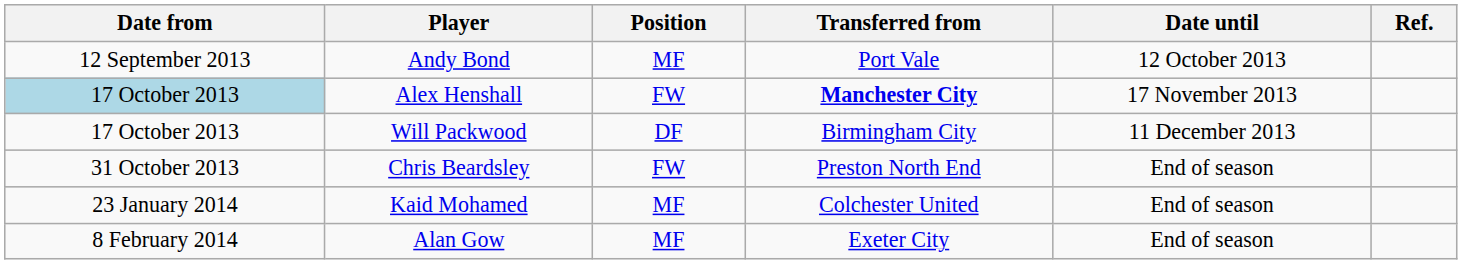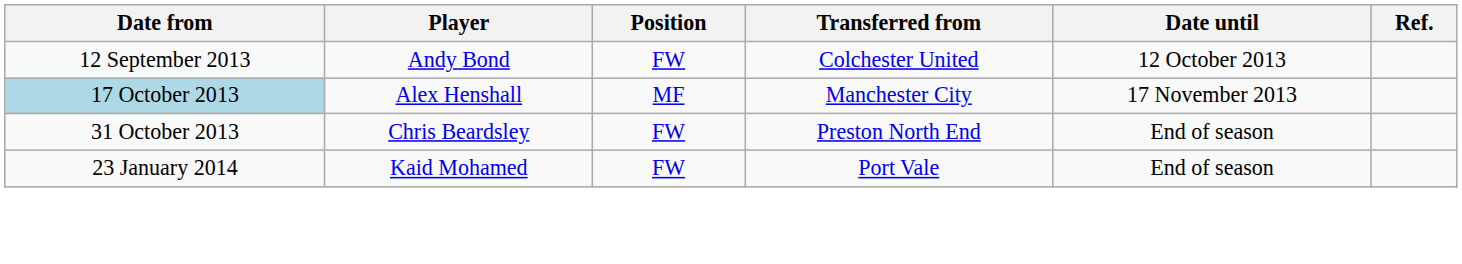Andy Bond | Position: MF -> FW
Andy Bond | Transferred from: Port Vale -> Colchester United
Alex Henshall | Position: FW -> MF
Alex Henshall | Transferred from: bold -> normal
- row: 17 October 2013 | Will Packwood | DF | Birmingham City | 11 December 2013
Kaid Mohamed | Position: MF -> FW
Kaid Mohamed | Transferred from: Colchester United -> Port Vale
- row: 8 February 2014 | Alan Gow | MF | Exeter City | End of season
